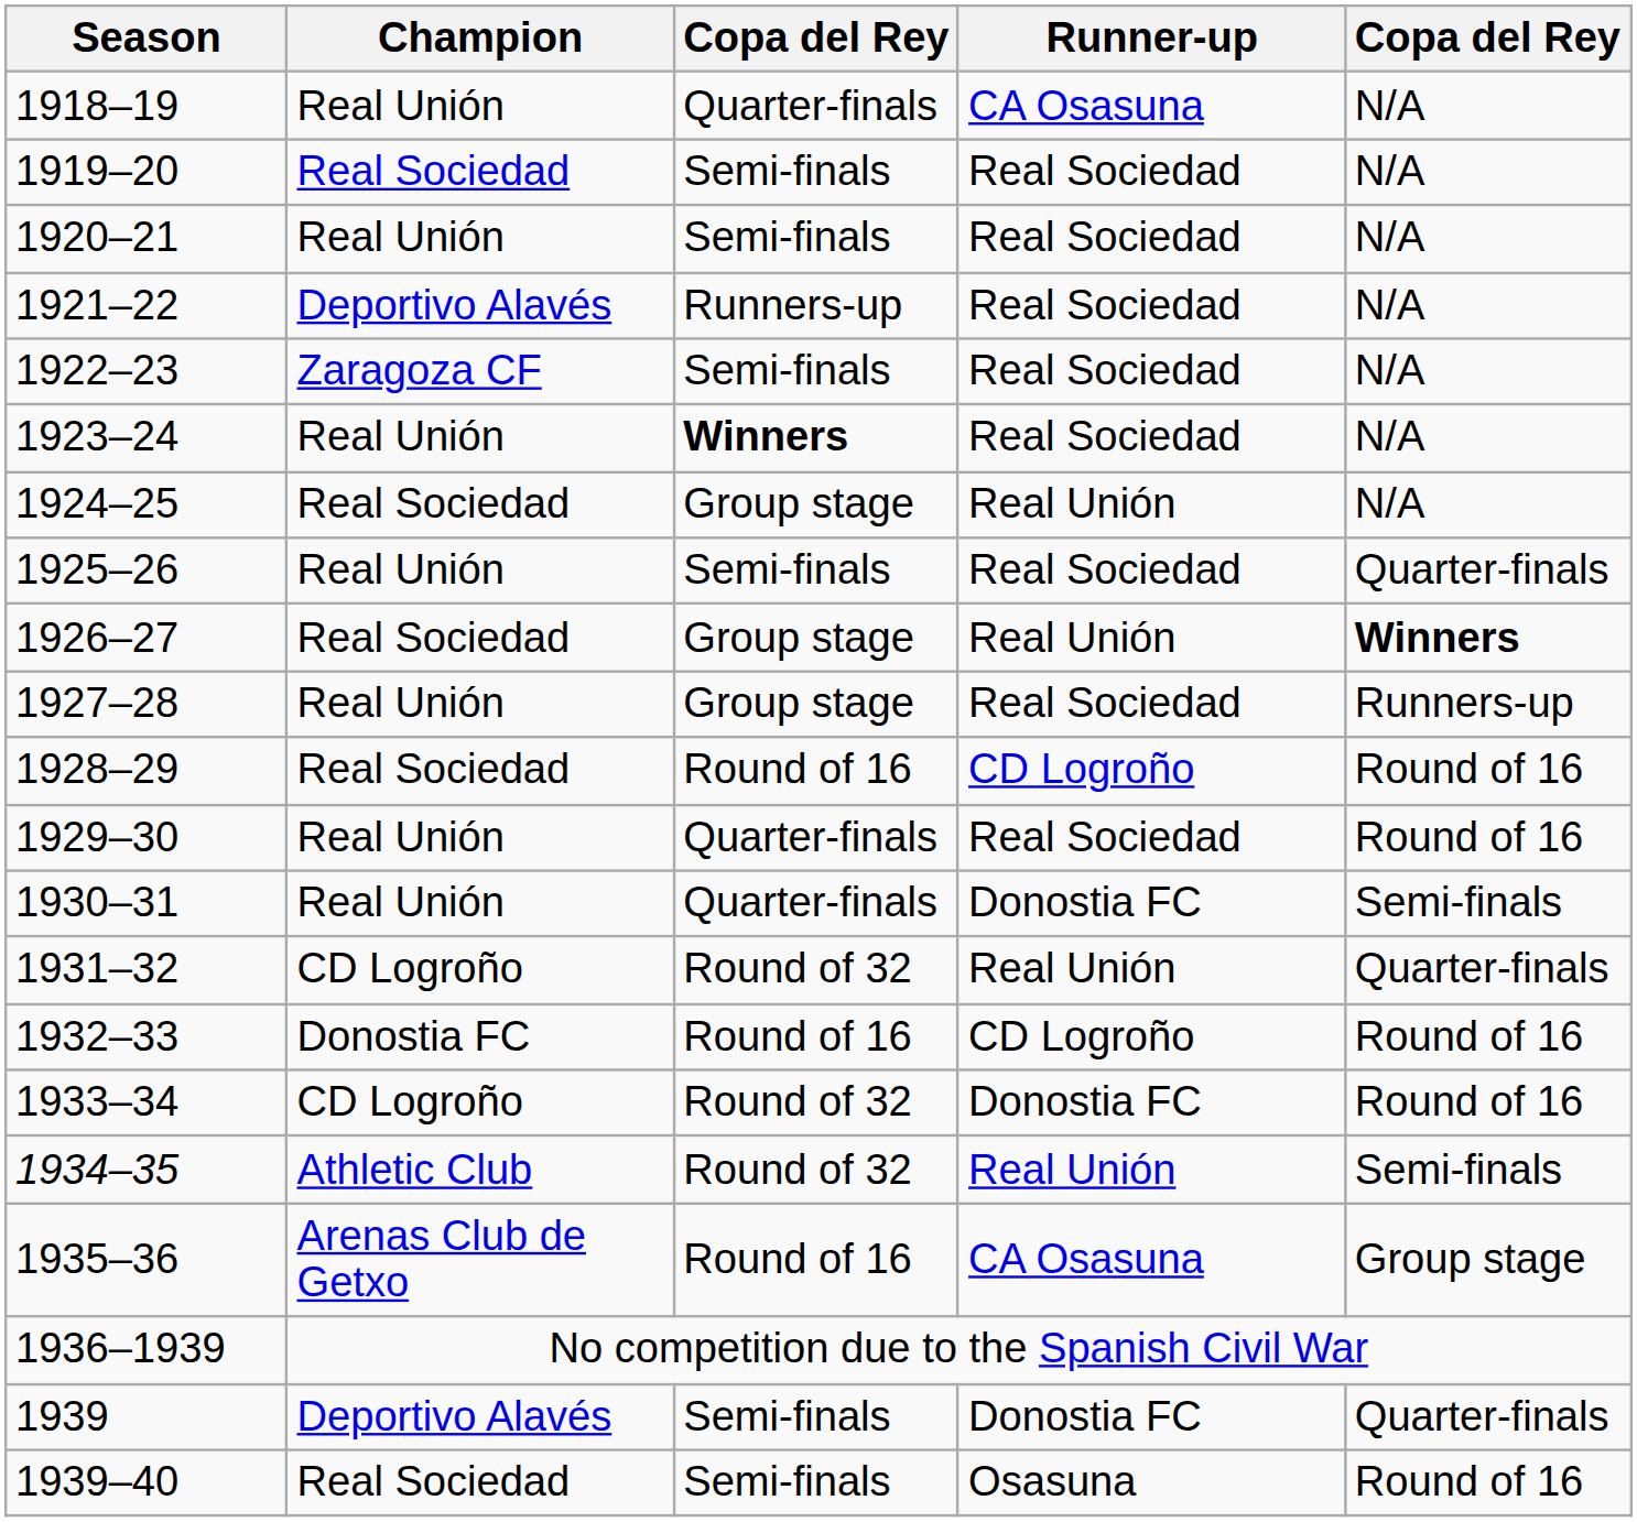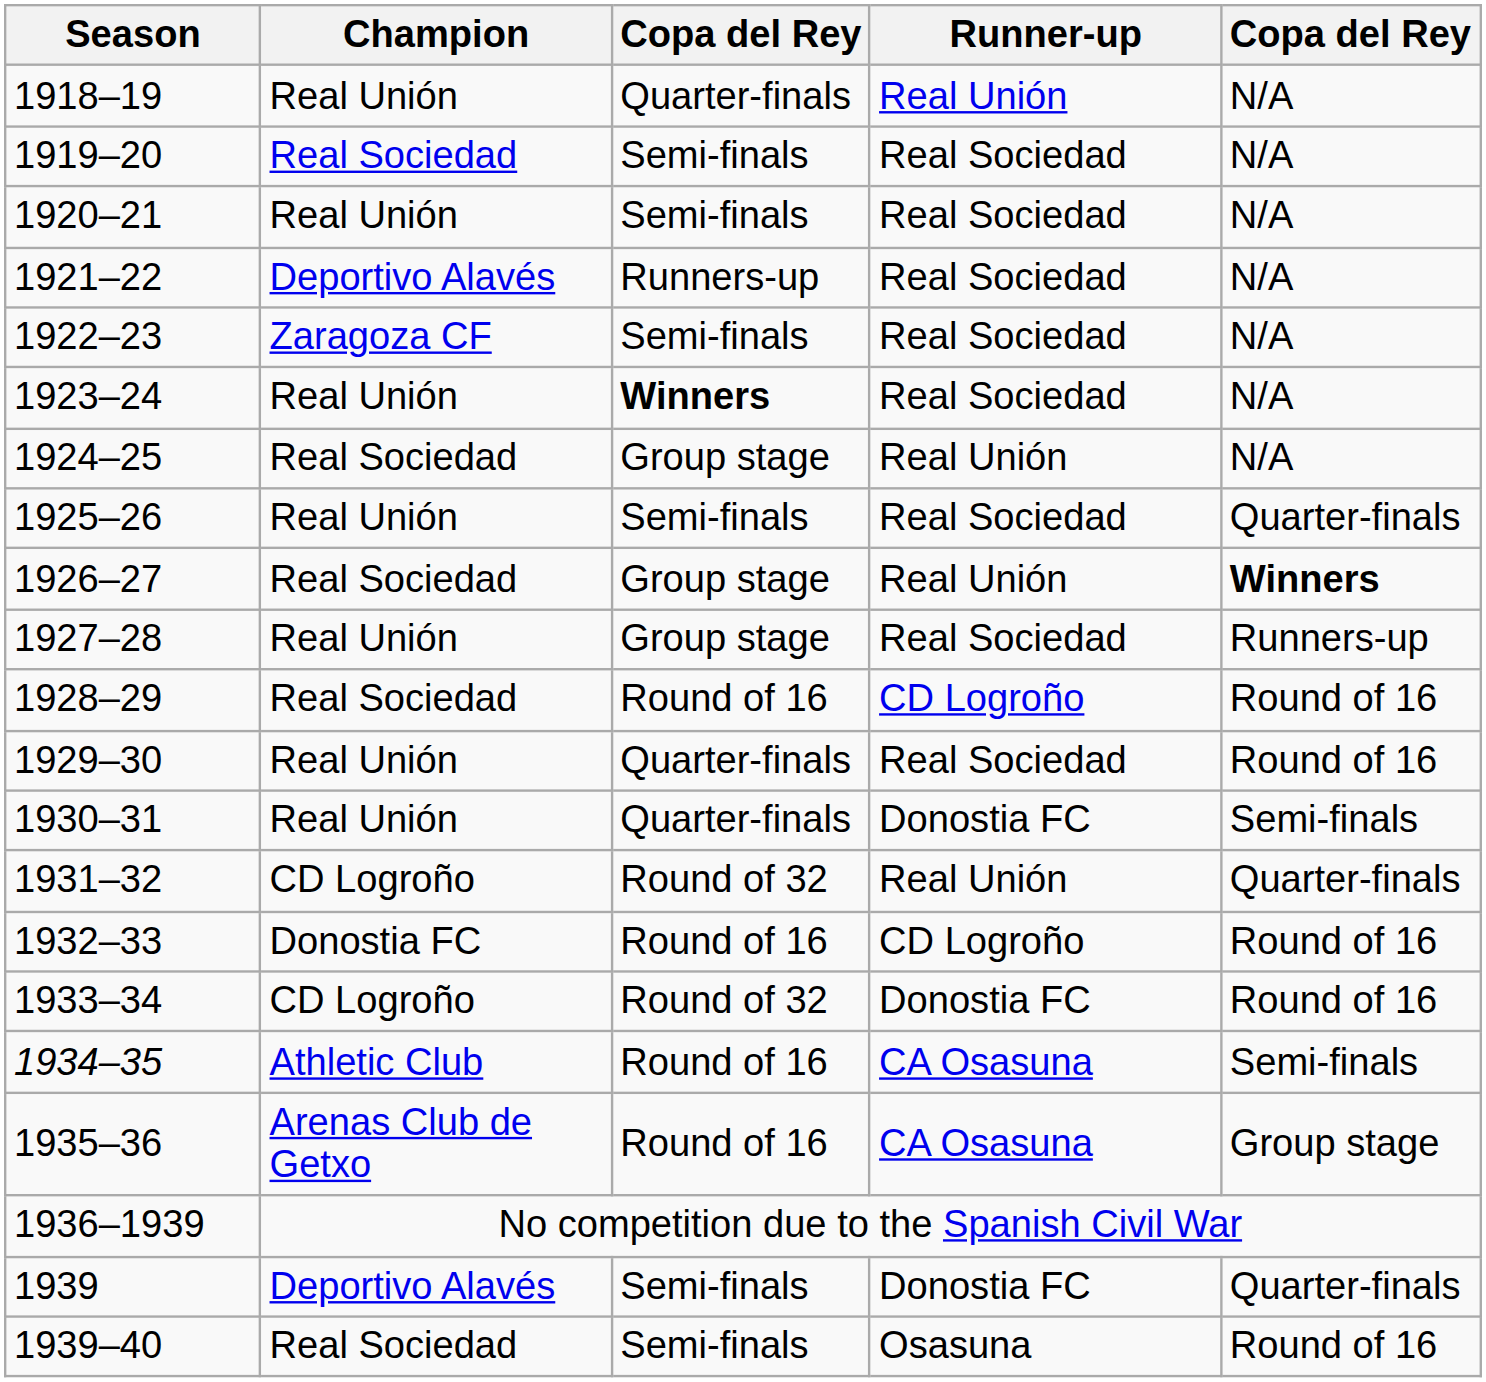1918–19 | Runner-up: CA Osasuna -> Real Unión
1934–35 | column 3: Round of 32 -> Round of 16
1934–35 | Runner-up: Real Unión -> CA Osasuna
